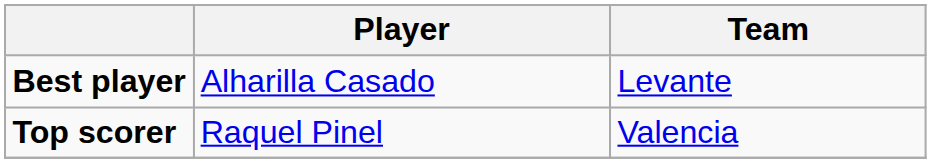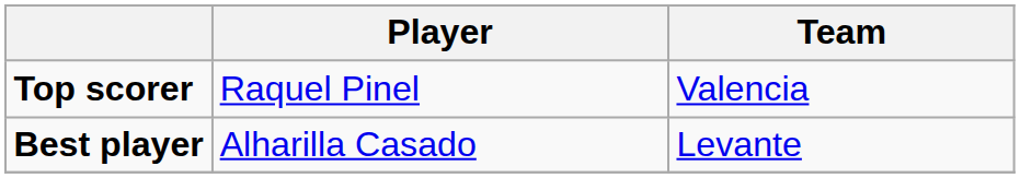rows swapped: Best player <-> Top scorer
